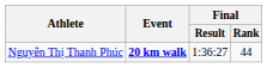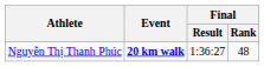Nguyễn Thị Thanh Phúc | Final / Rank: 44 -> 48
